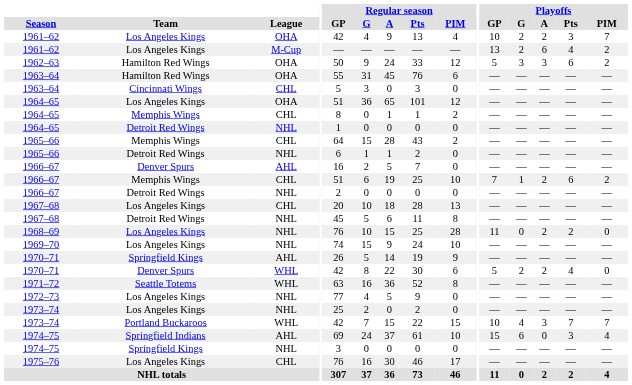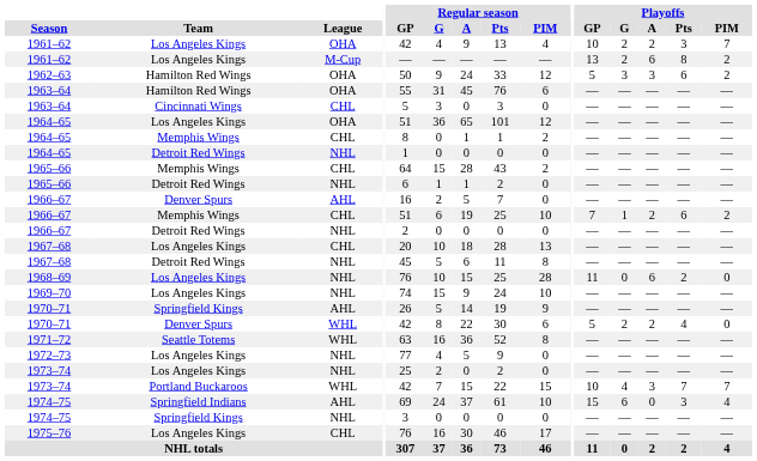1961–62 / M-Cup | Playoffs / Pts: 4 -> 8
1968–69 | Playoffs / A: 2 -> 6
